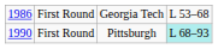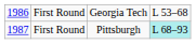First Round / Pittsburgh | column 1: 1990 -> 1987
